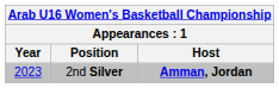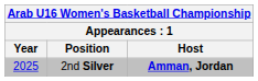2nd Silver | Year: 2023 -> 2025
